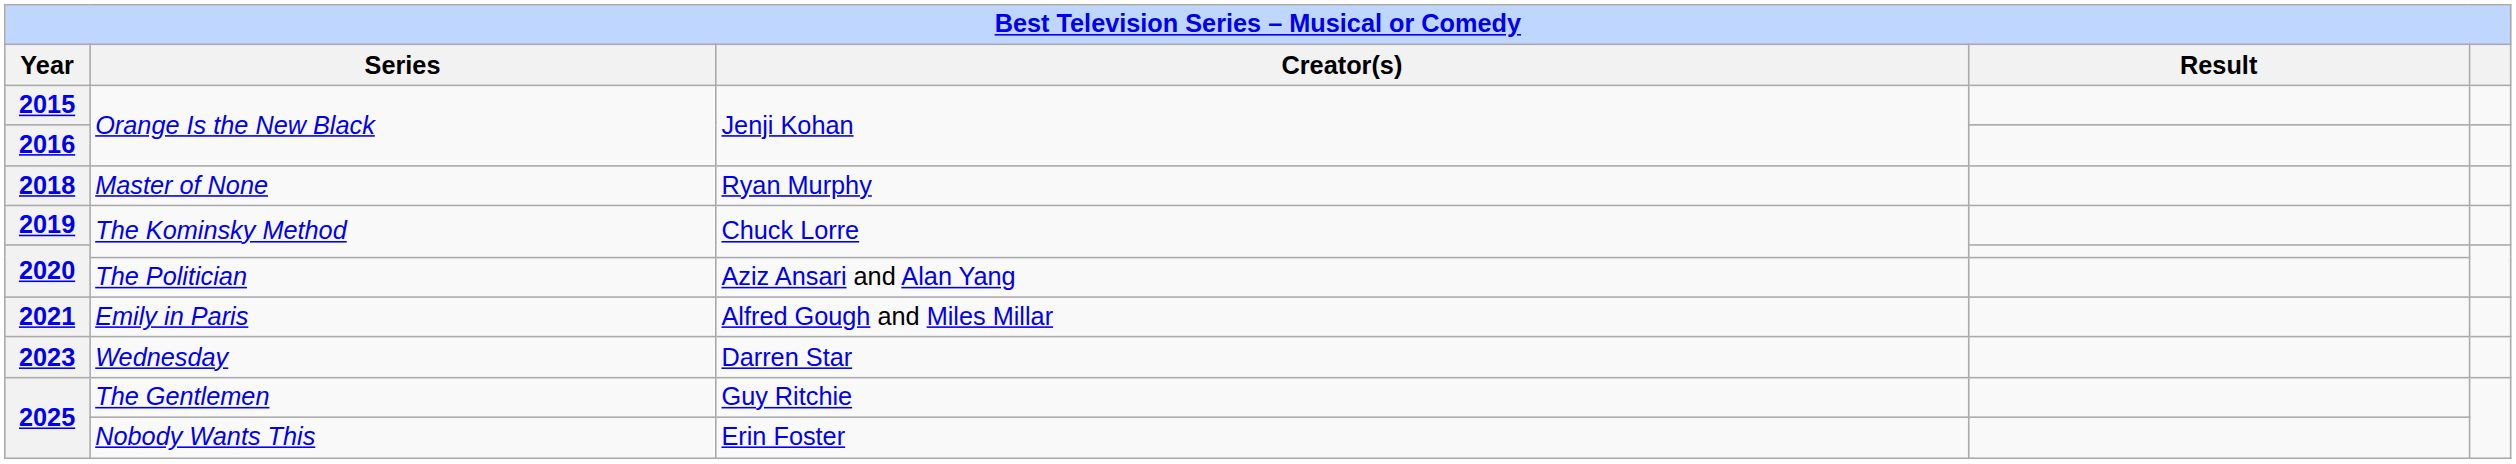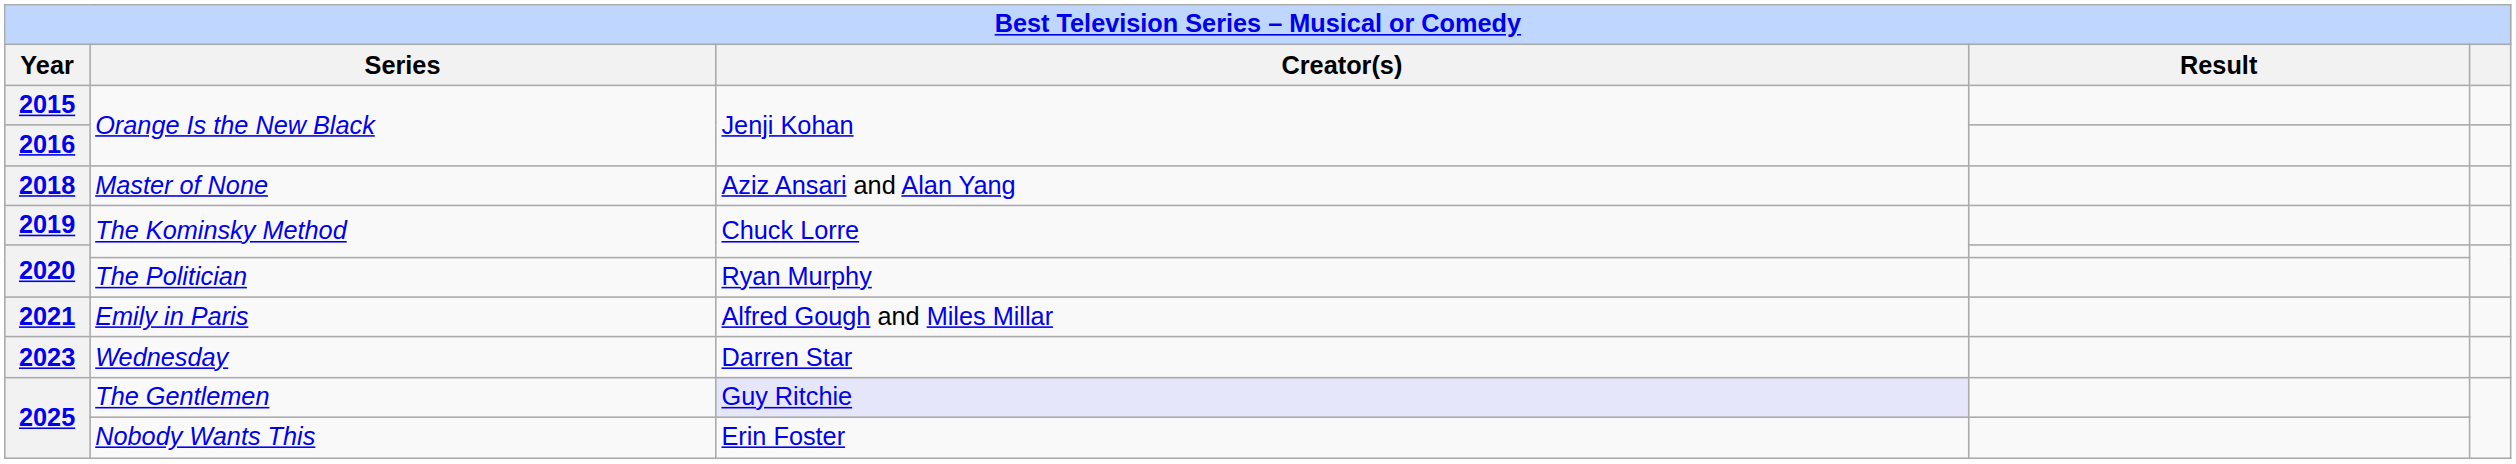2018 | Creator(s): Ryan Murphy -> Aziz Ansari and Alan Yang
2020 / The Politician | Creator(s): Aziz Ansari and Alan Yang -> Ryan Murphy
2025 / The Gentlemen | Creator(s): no background -> lavender background
